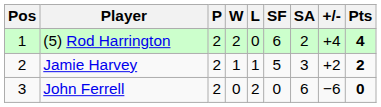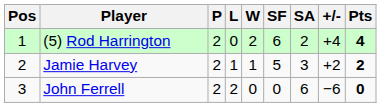columns swapped: W <-> L
